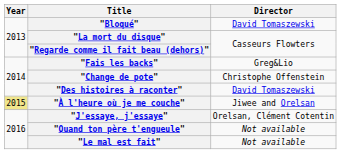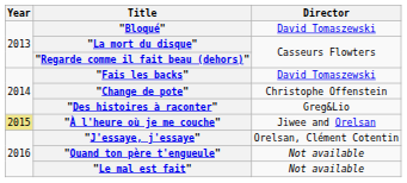"Fais les backs" | Director: Greg&Lio -> David Tomaszewski
"Des histoires à raconter" | Director: David Tomaszewski -> Greg&Lio
